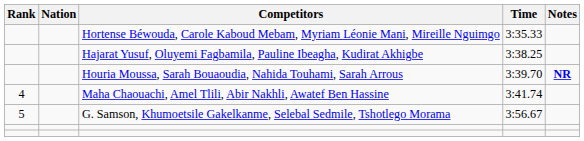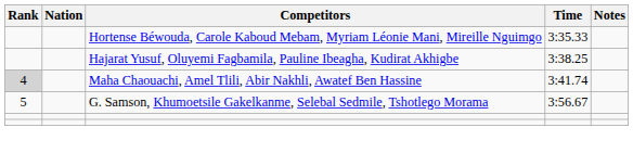- row: Houria Moussa, Sarah Bouaoudia, Nahida Touhami, Sarah Arrous | 3:39.70 | NR
Maha Chaouachi, Amel Tlili, Abir Nakhli, Awatef Ben Hassine | Rank: no background -> lightgrey background
